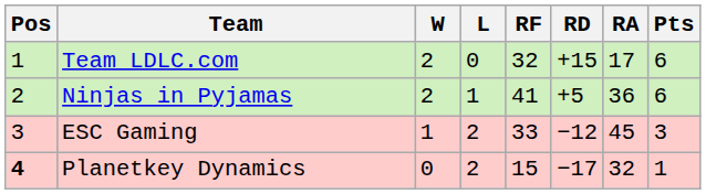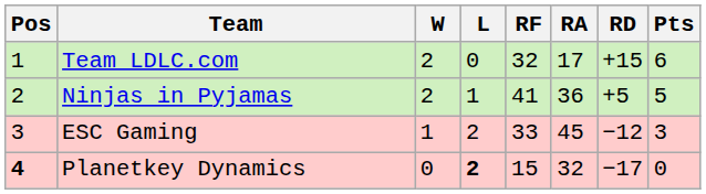columns swapped: RA <-> RD
Ninjas in Pyjamas | Pts: 6 -> 5
Planetkey Dynamics | L: normal -> bold
Planetkey Dynamics | Pts: 1 -> 0
